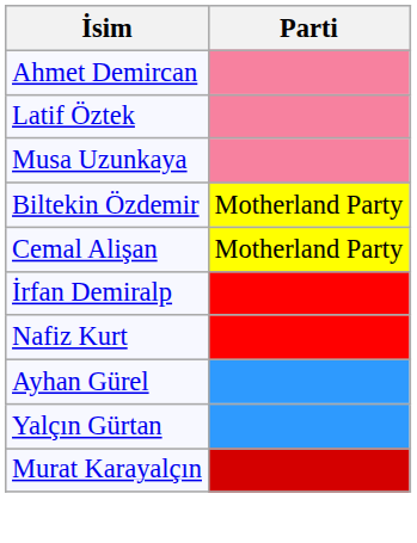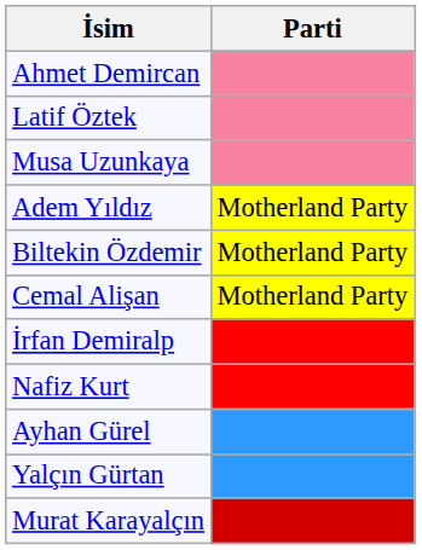+ row: Adem Yıldız | Motherland Party
